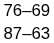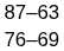rows swapped: 87–63 <-> 76–69
